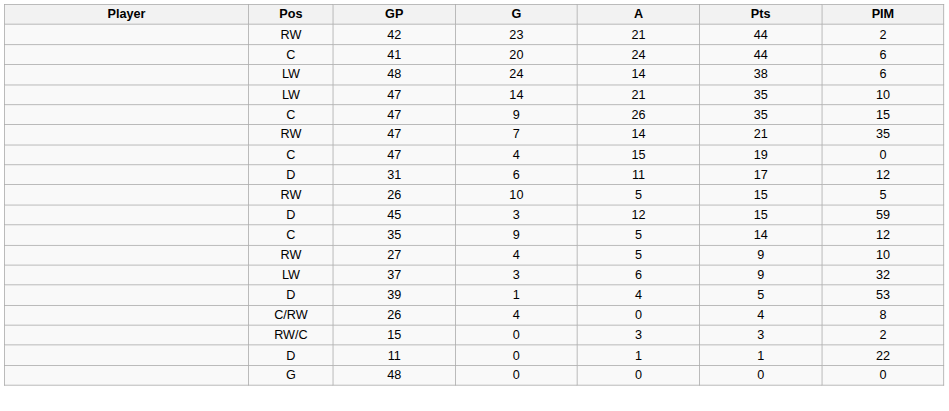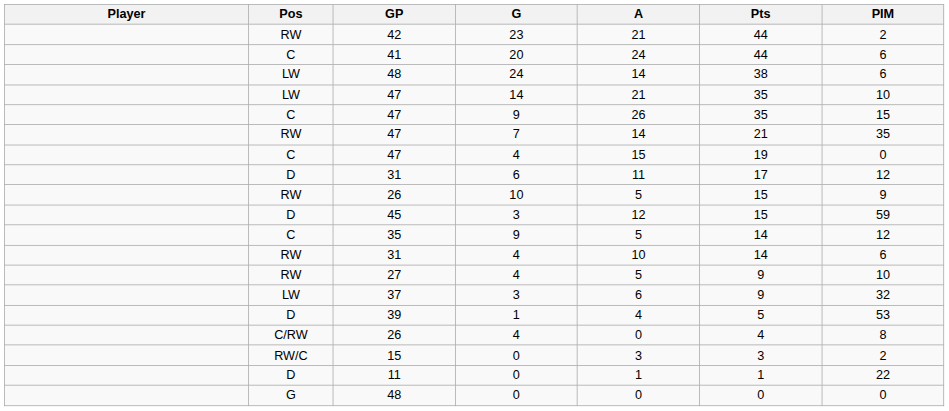26 / 10 | PIM: 5 -> 9
+ row: RW | 31 | 4 | 10 | 14 | 6
